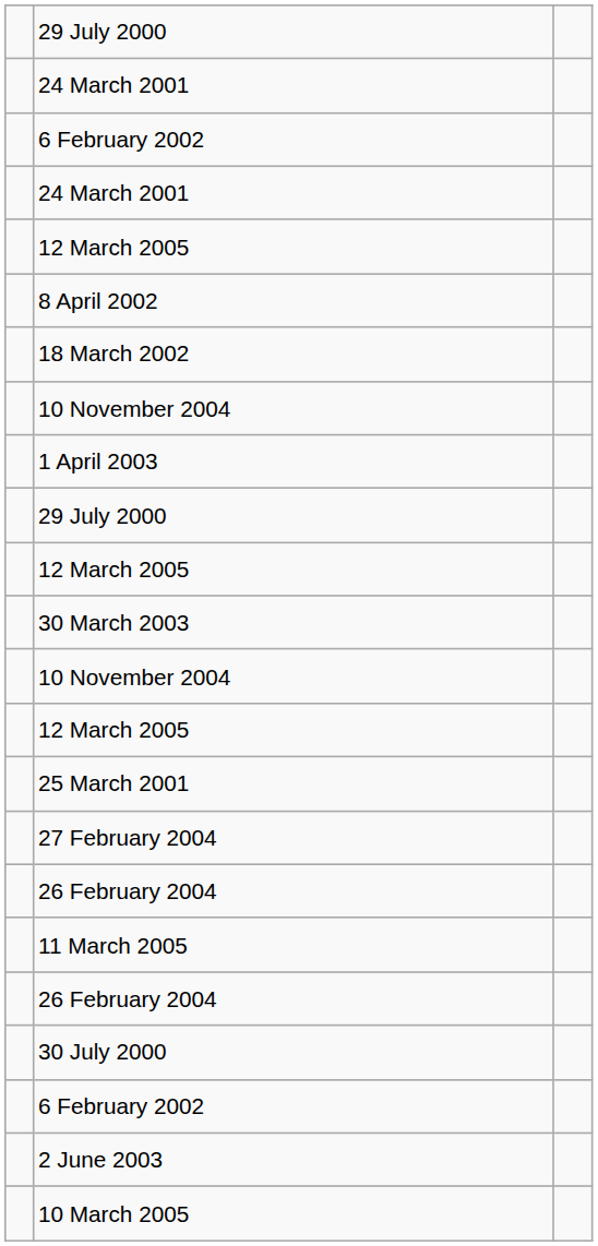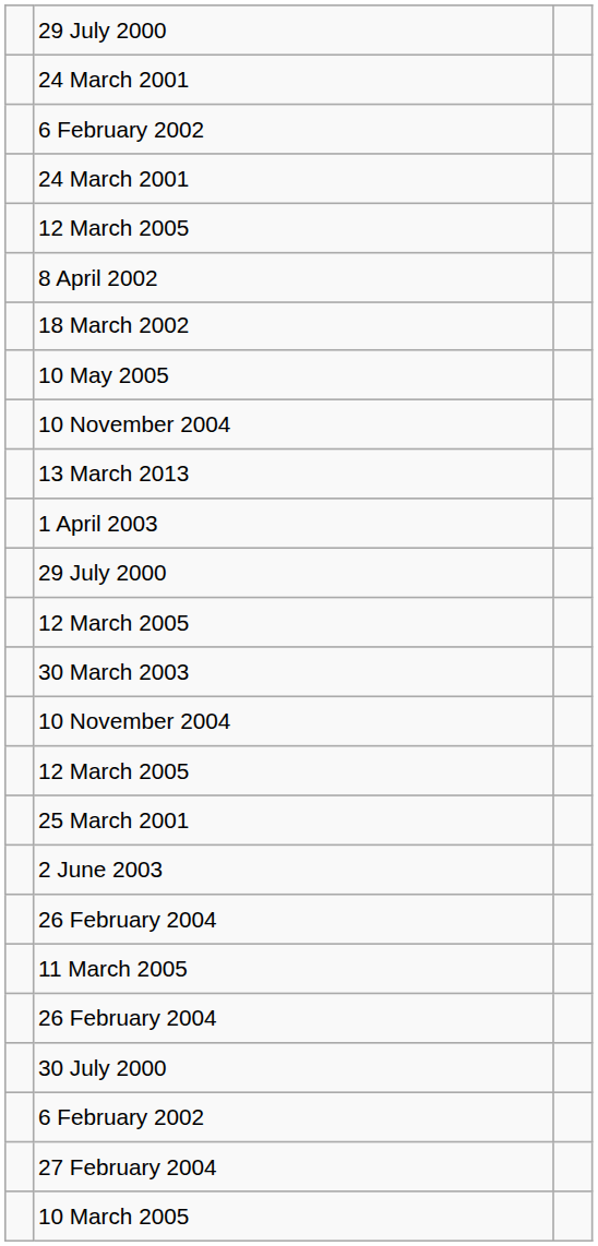+ row: 10 May 2005
+ row: 13 March 2013
rows swapped: 27 February 2004 <-> 2 June 2003
